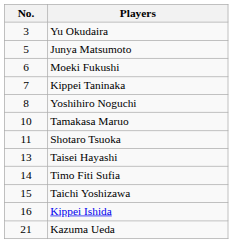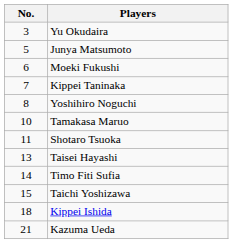Kippei Ishida | No.: 16 -> 18
